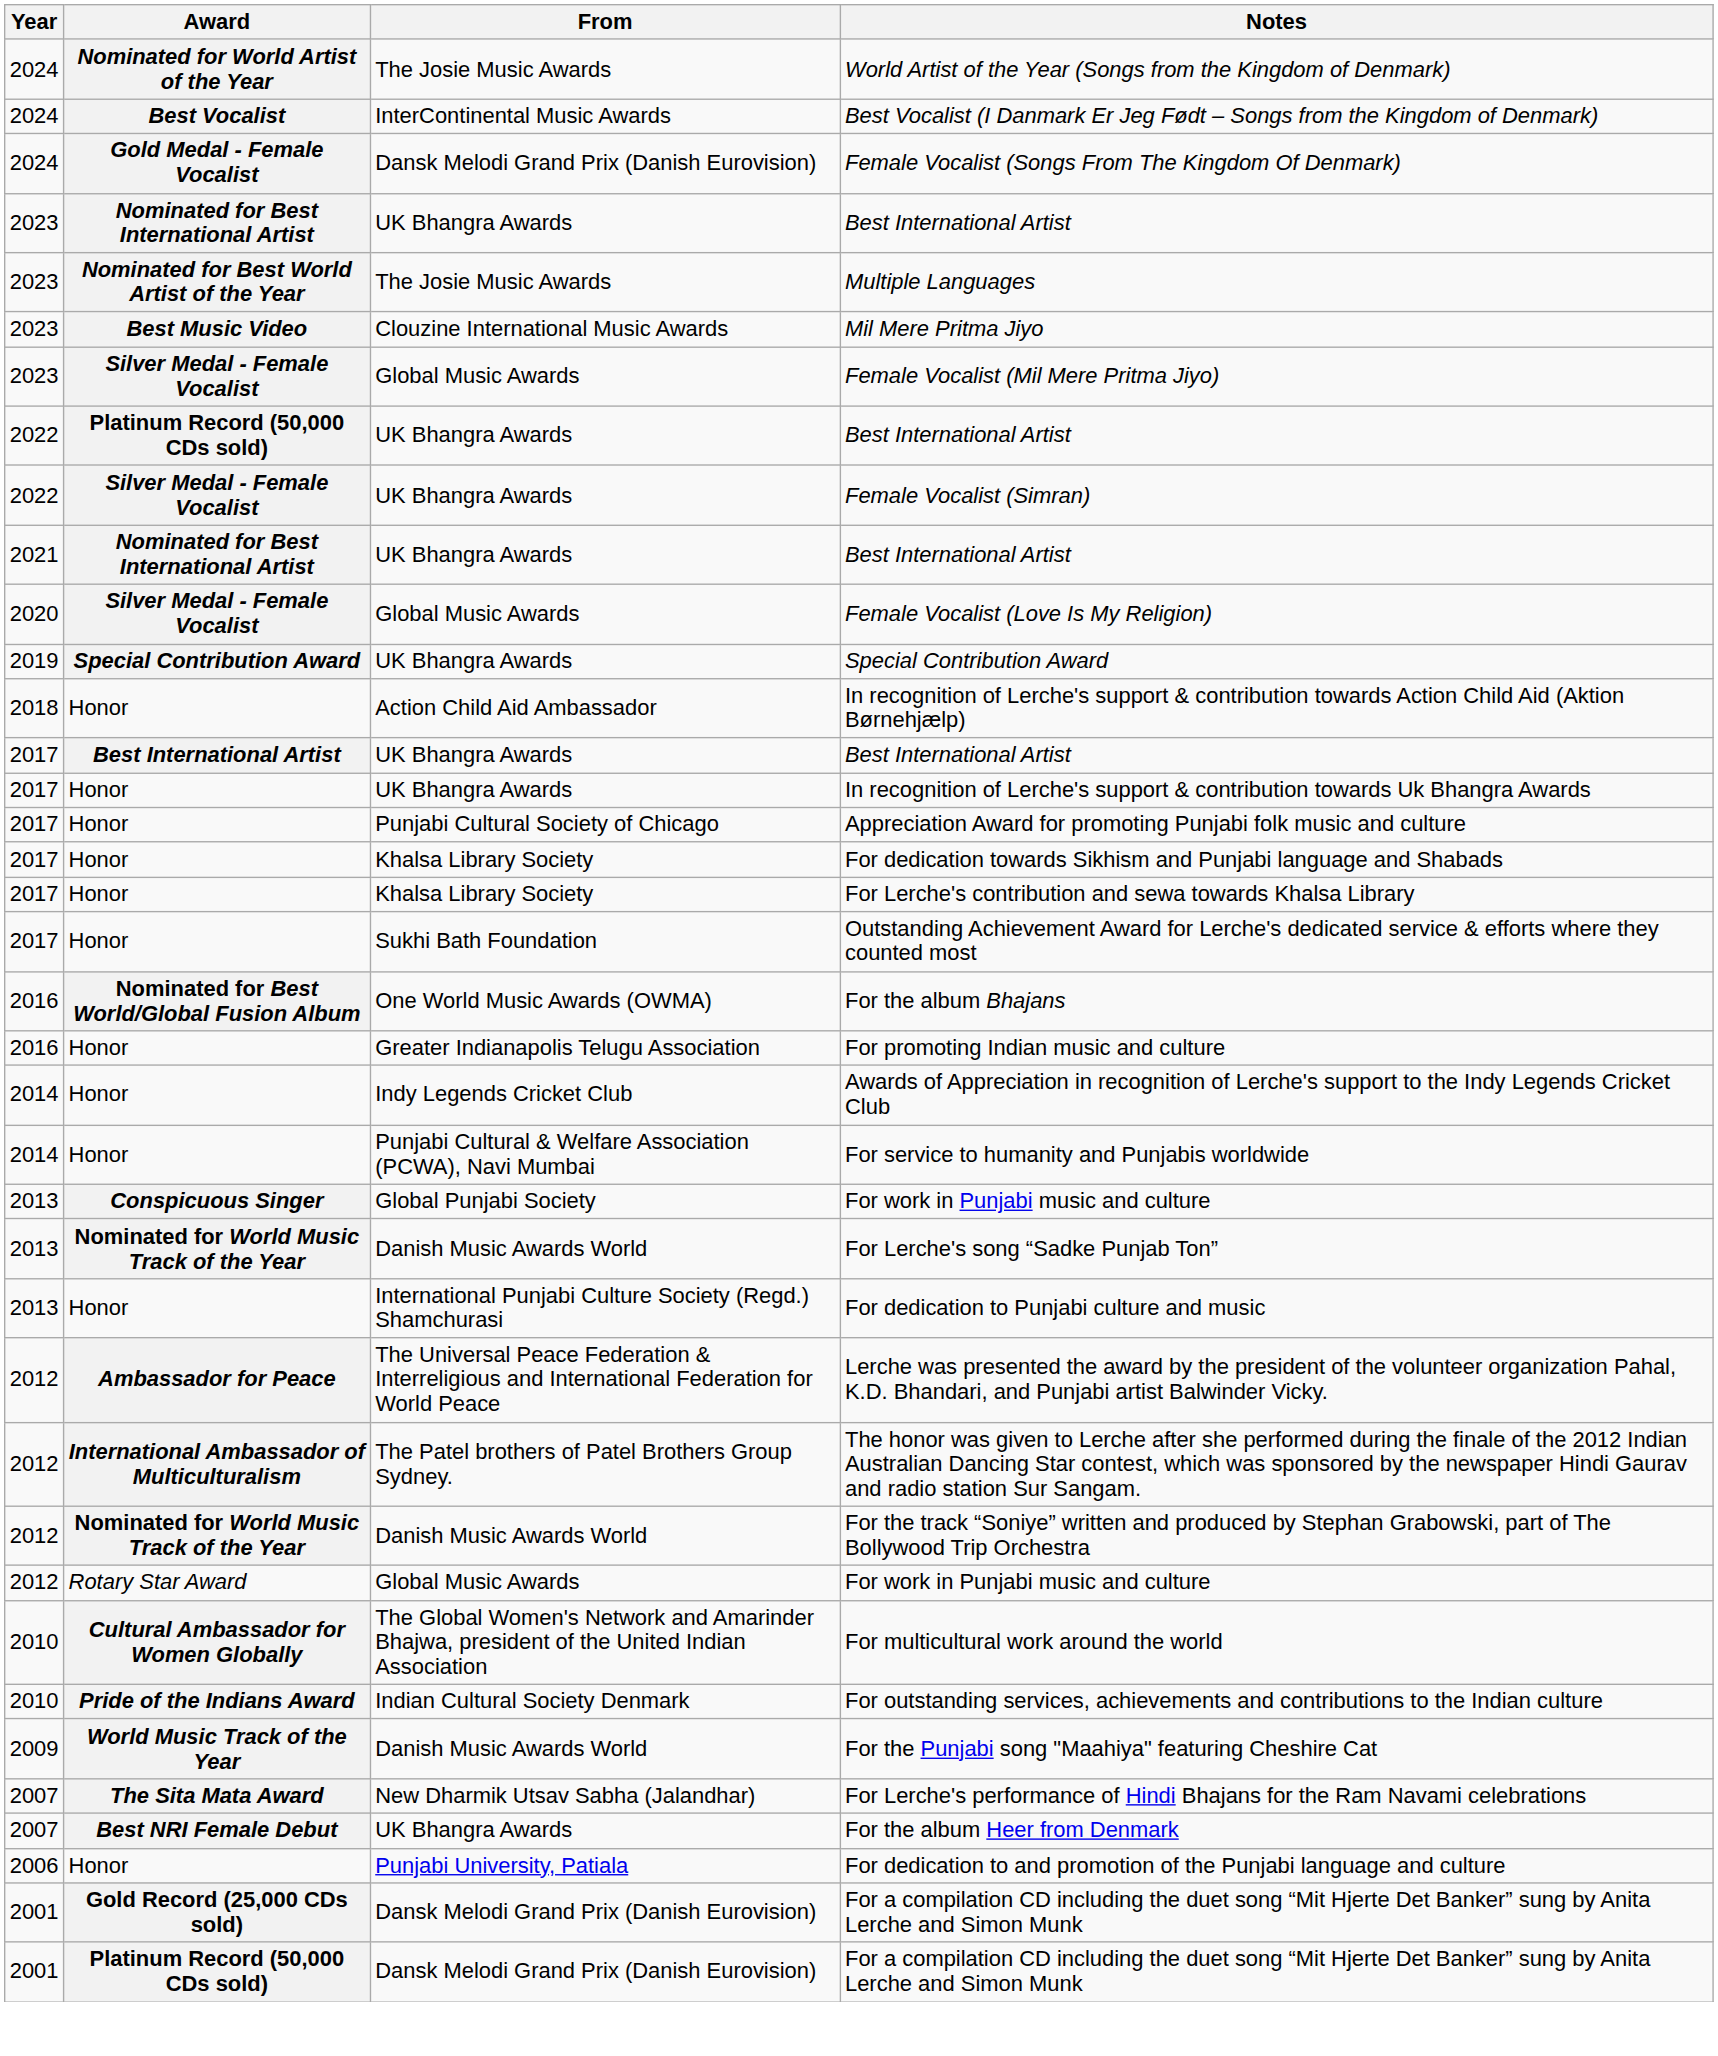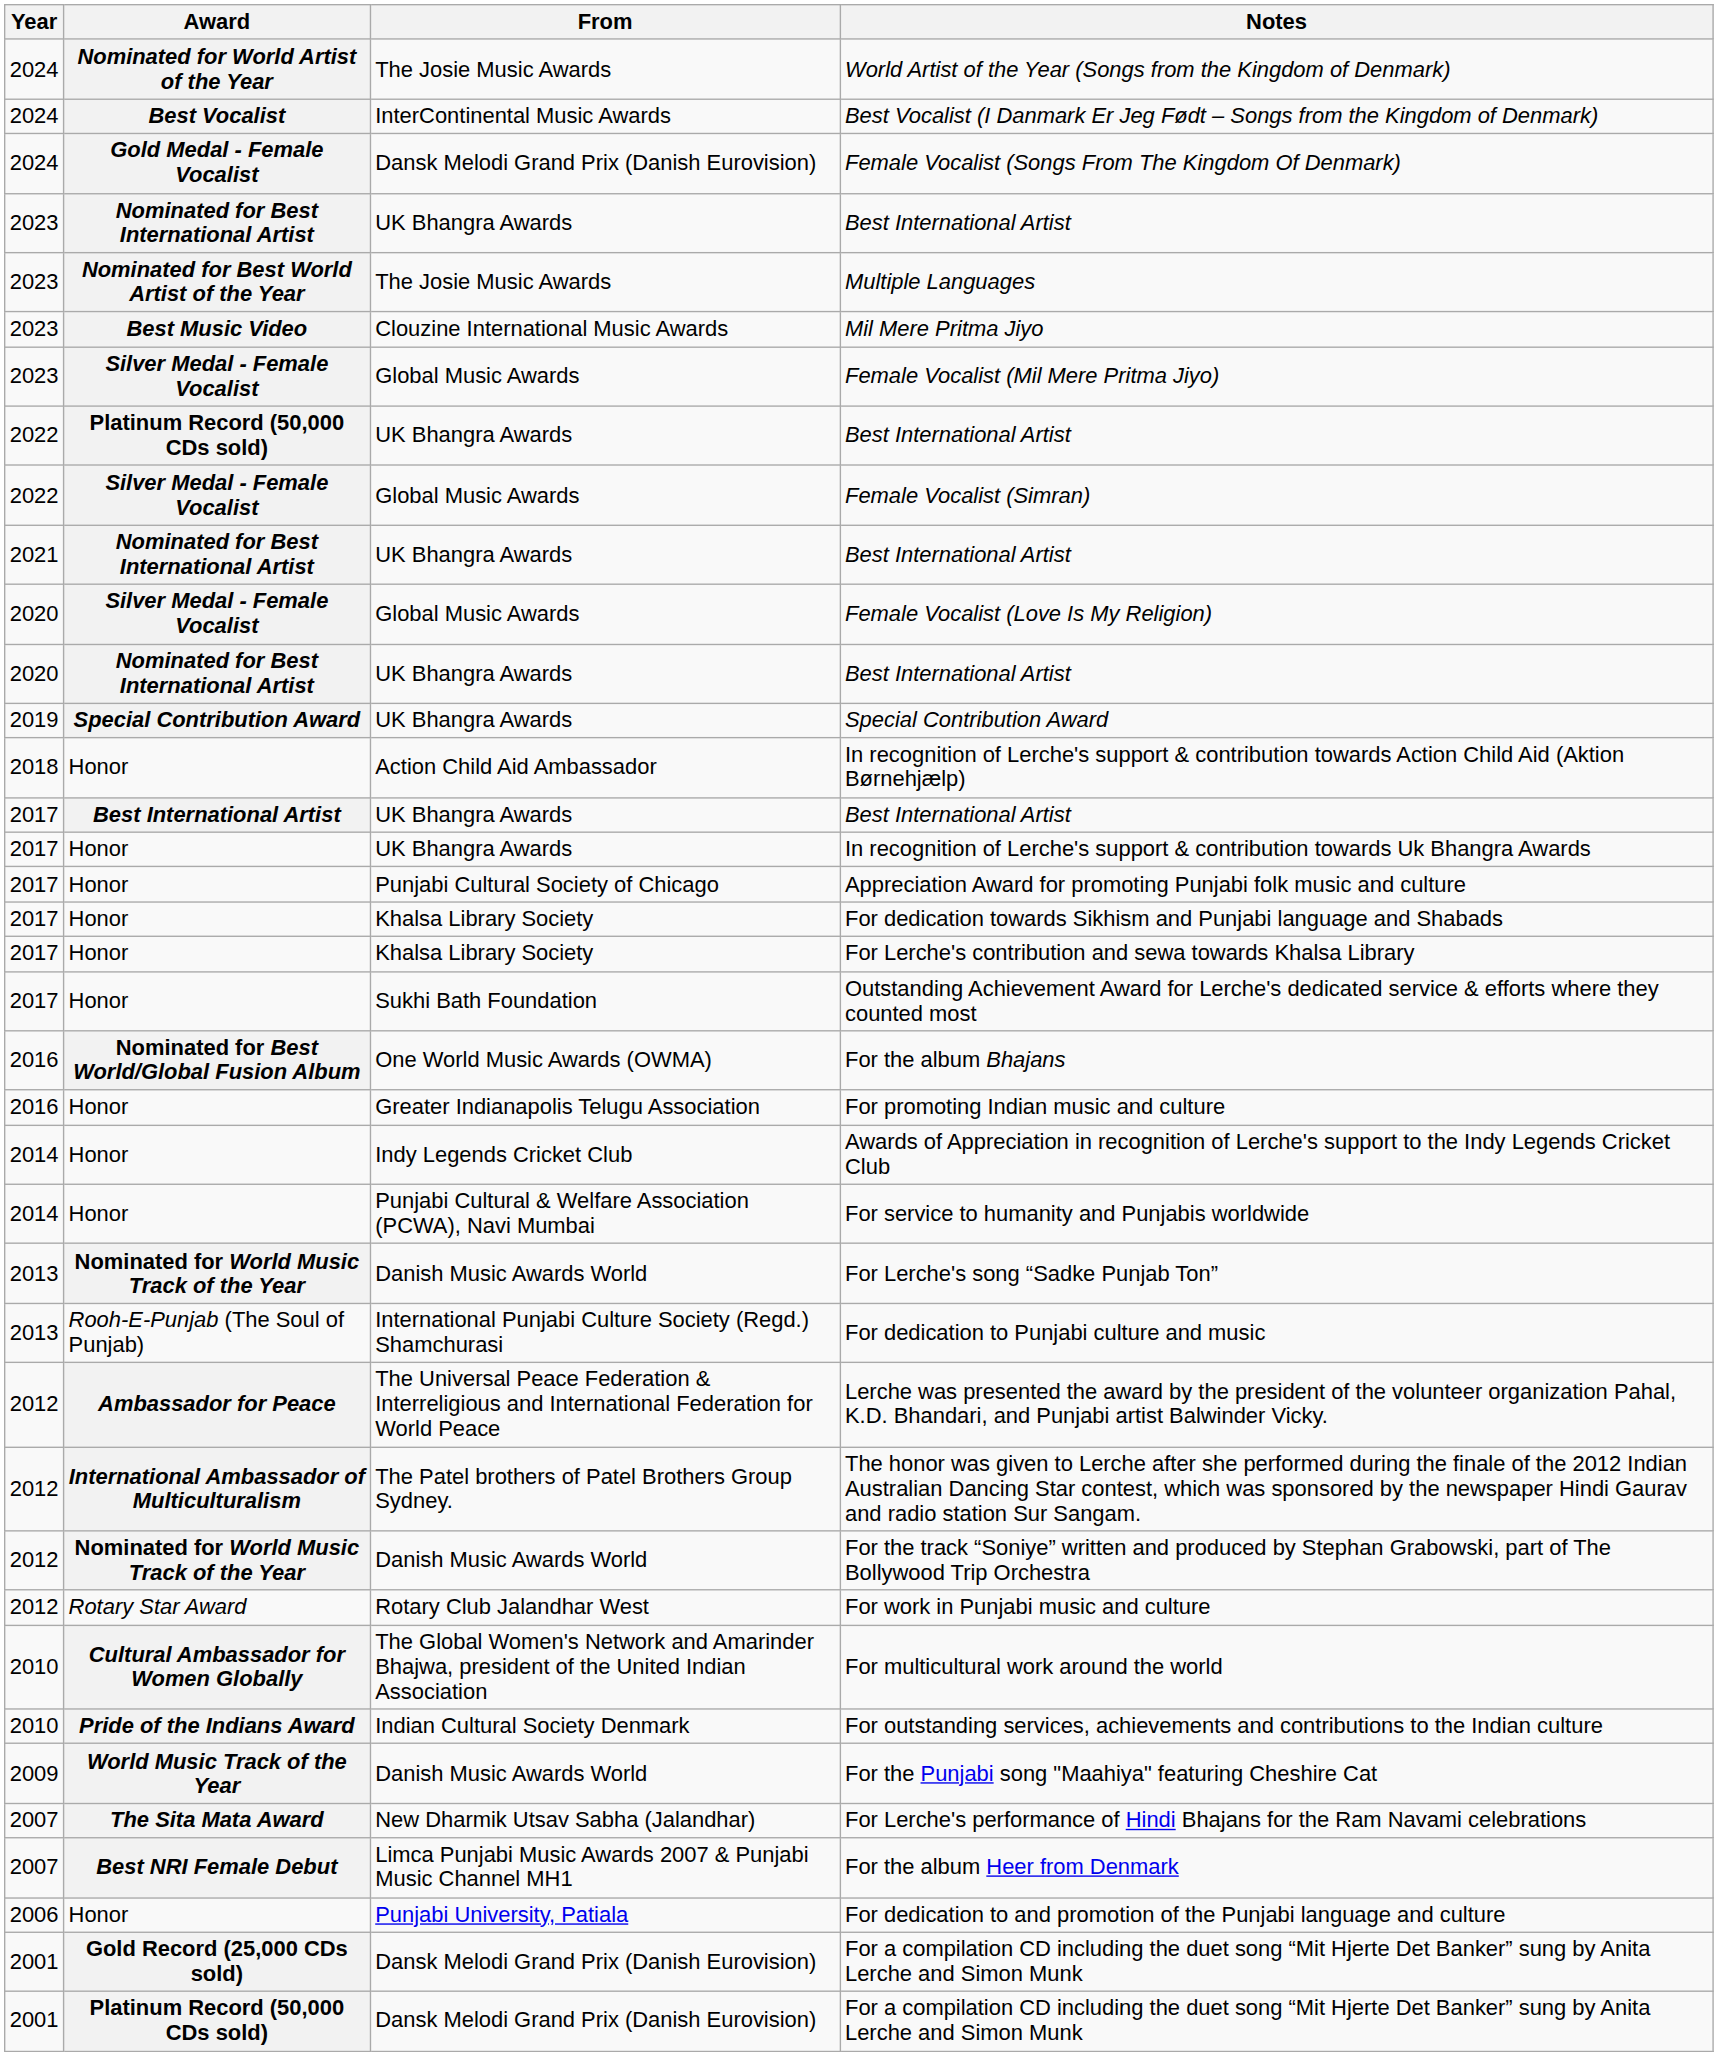Female Vocalist (Simran) | From: UK Bhangra Awards -> Global Music Awards
+ row: 2020 | Nominated for Best International Artist | UK Bhangra Awards | Best International Artist
- row: 2013 | Conspicuous Singer | Global Punjabi Society | For work in Punjabi music and culture
For dedication to Punjabi culture and music | Award: Honor -> Rooh-E-Punjab (The Soul of Punjab)
2012 / For work in Punjabi music and culture | From: Global Music Awards -> Rotary Club Jalandhar West
For the album Heer from Denmark | From: UK Bhangra Awards -> Limca Punjabi Music Awards 2007 & Punjabi Music Channel MH1
